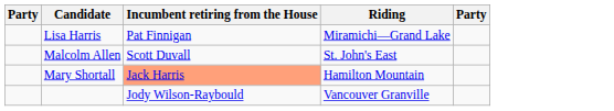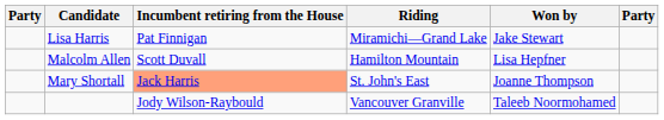+ column: Won by | Jake Stewart | Lisa Hepfner | Joanne Thompson | Taleeb Noormohamed
Malcolm Allen | Riding: St. John's East -> Hamilton Mountain
Mary Shortall | Riding: Hamilton Mountain -> St. John's East
